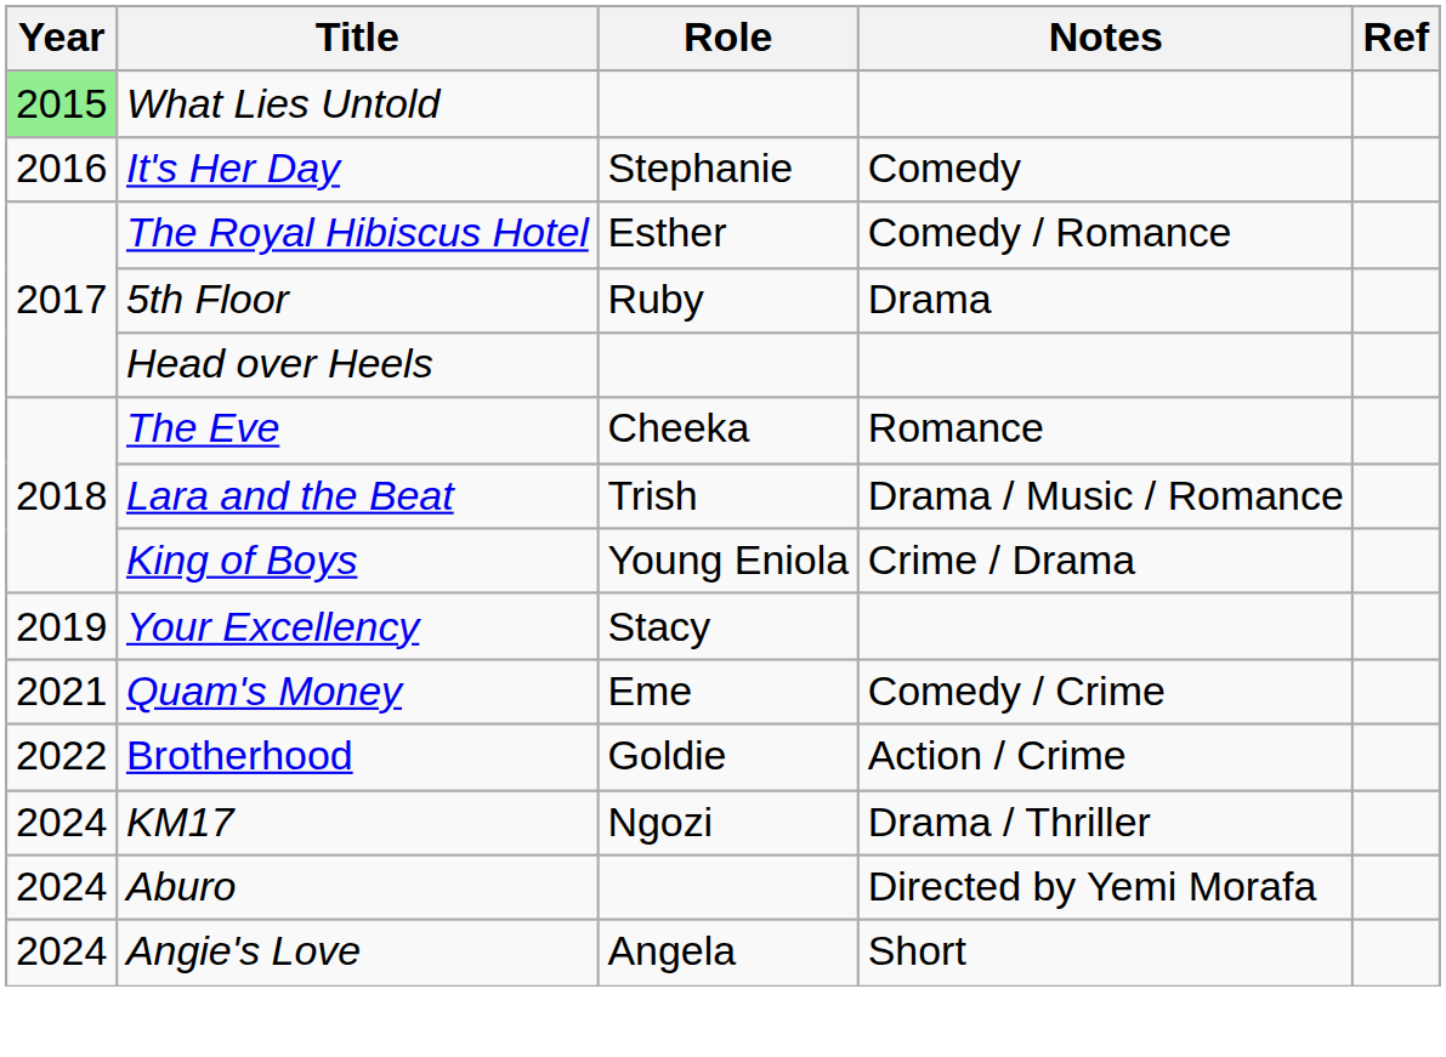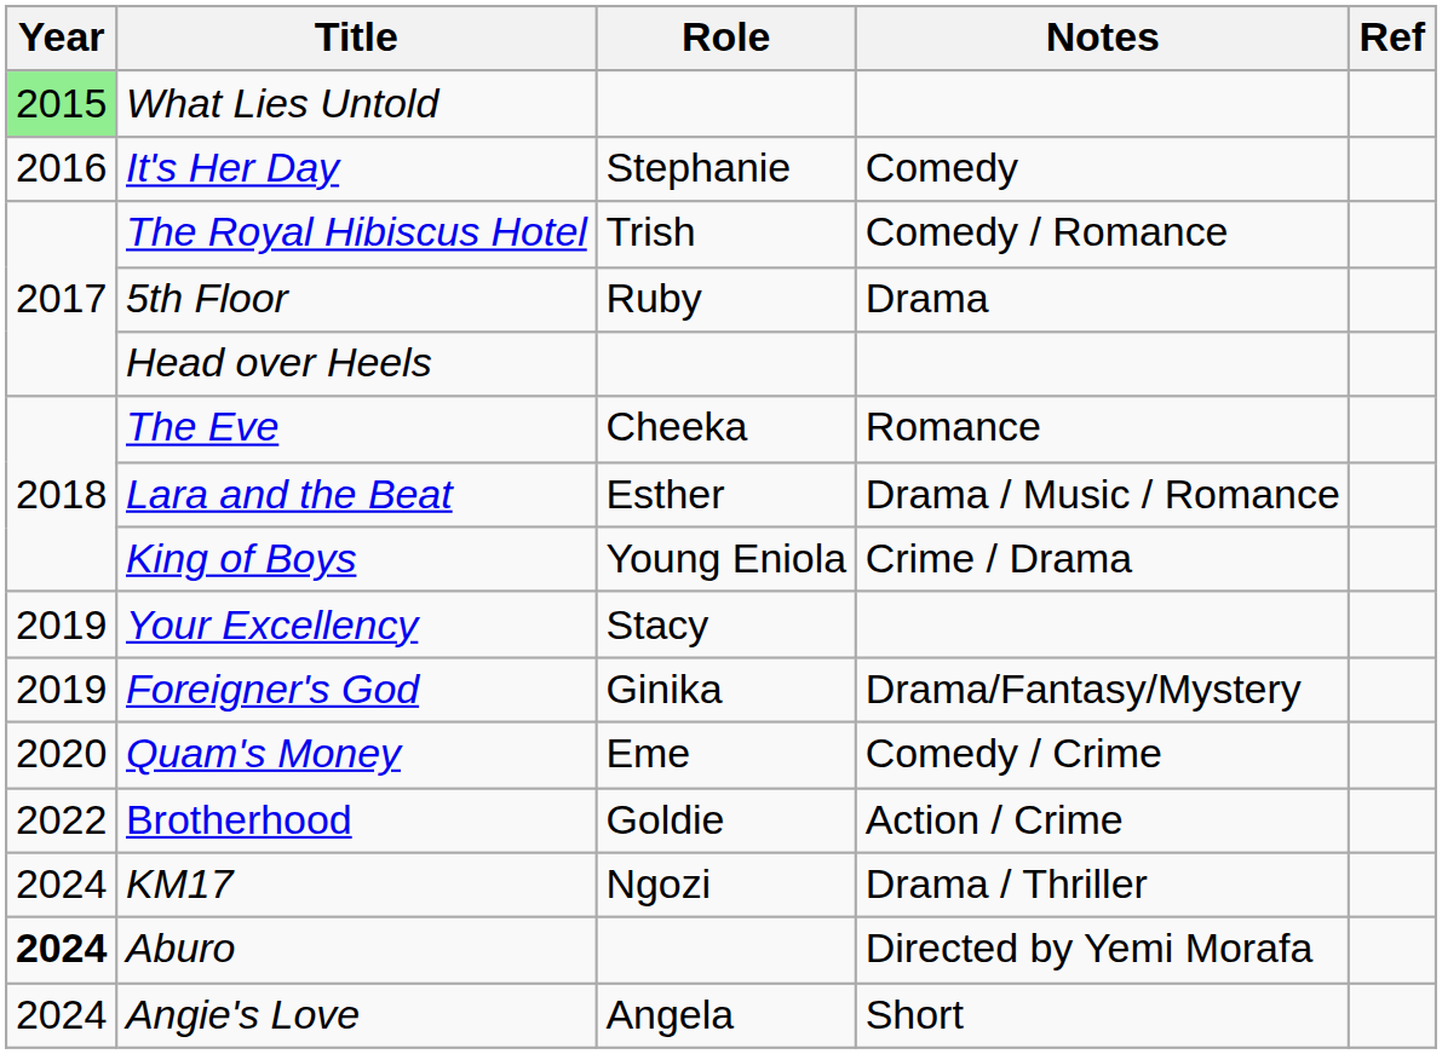The Royal Hibiscus Hotel | Role: Esther -> Trish
Lara and the Beat | Role: Trish -> Esther
+ row: 2019 | Foreigner's God | Ginika | Drama/Fantasy/Mystery
Quam's Money | Year: 2021 -> 2020
Aburo | Year: normal -> bold
